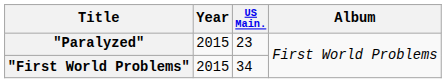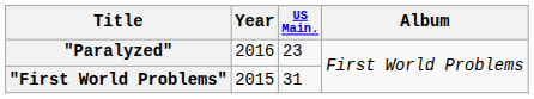"Paralyzed" | Year: 2015 -> 2016
"First World Problems" | US Main.: 34 -> 31
